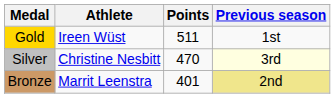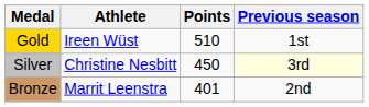Gold | Points: 511 -> 510
Silver | Points: 470 -> 450
Bronze | Previous season: khaki background -> no background
